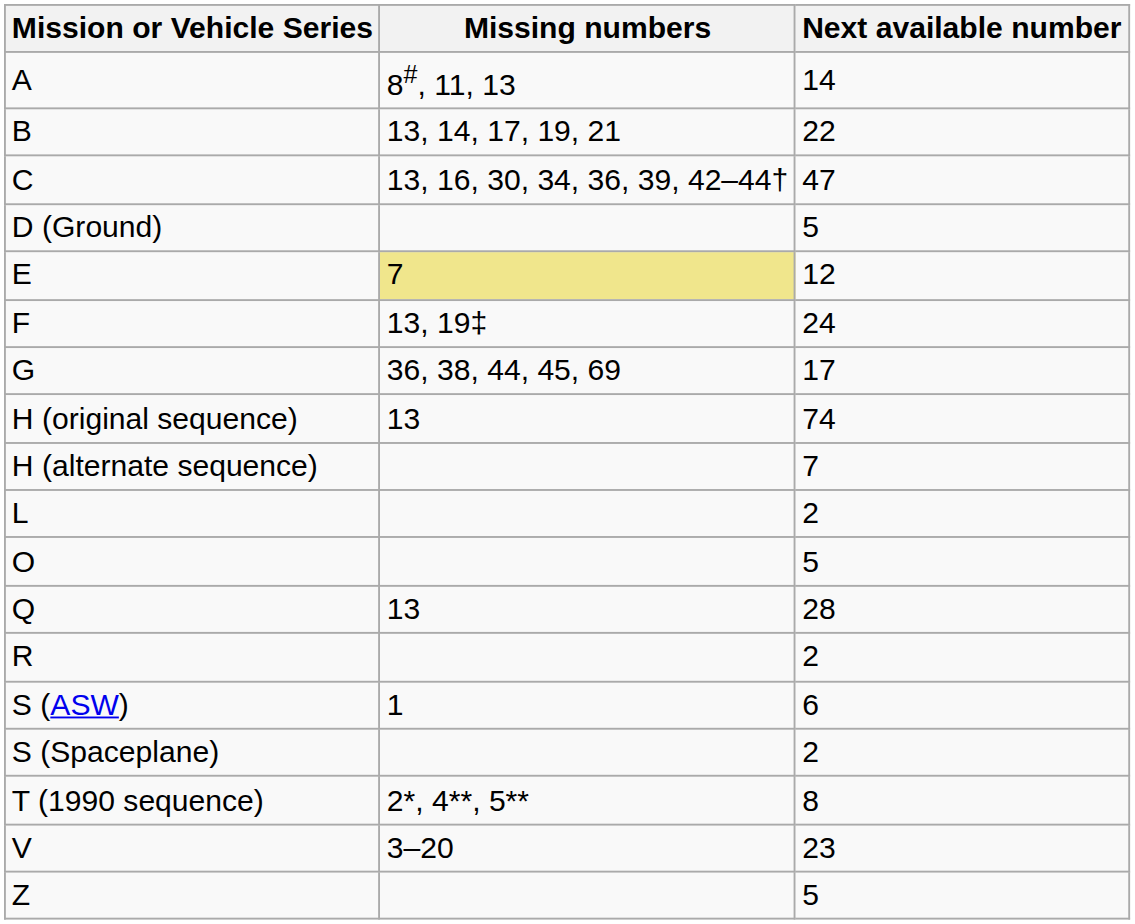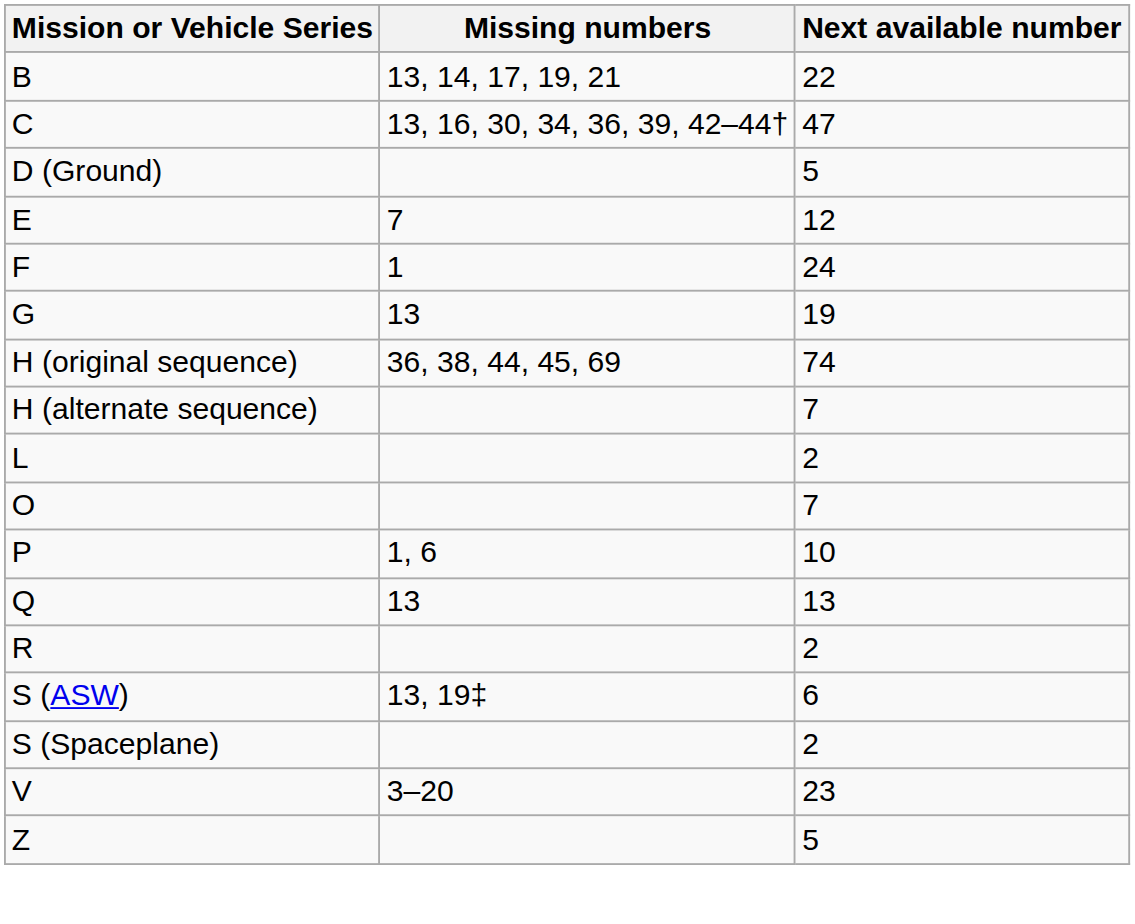- row: A | 8#, 11, 13 | 14
E | Missing numbers: khaki background -> no background
F | Missing numbers: 13, 19‡ -> 1
G | Missing numbers: 36, 38, 44, 45, 69 -> 13
G | Next available number: 17 -> 19
H (original sequence) | Missing numbers: 13 -> 36, 38, 44, 45, 69
O | Next available number: 5 -> 7
+ row: P | 1, 6 | 10
Q | Next available number: 28 -> 13
S (ASW) | Missing numbers: 1 -> 13, 19‡
- row: T (1990 sequence) | 2*, 4**, 5** | 8
